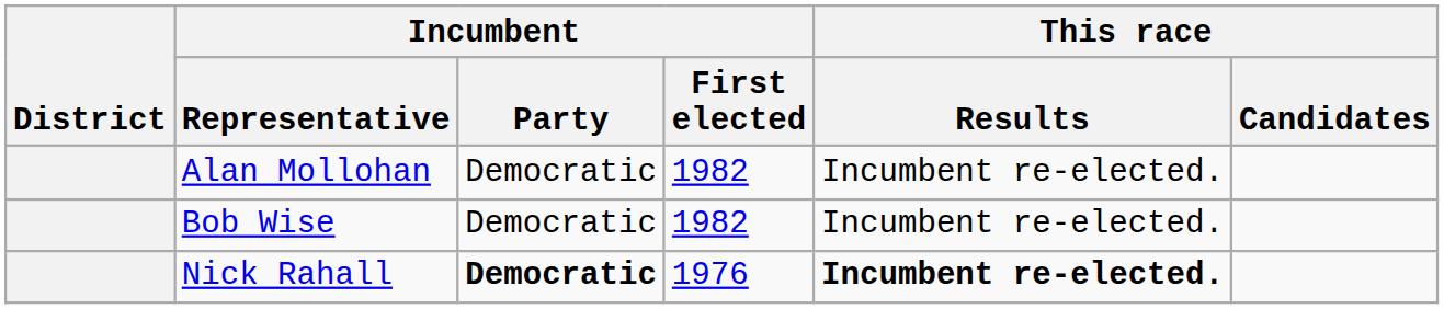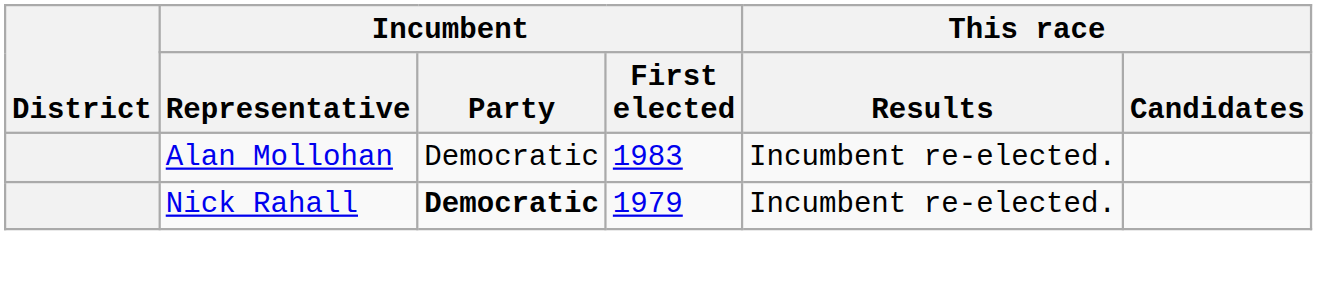Alan Mollohan | Incumbent / First elected: 1982 -> 1983
- row: Bob Wise | Democratic | 1982 | Incumbent re-elected.
Nick Rahall | Incumbent / First elected: 1976 -> 1979
Nick Rahall | This race / Results: bold -> normal
